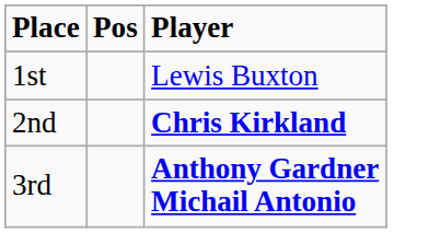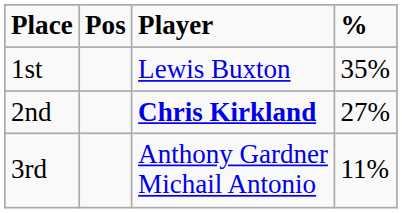+ column: % | 35% | 27% | 11%
3rd | Player: bold -> normal
